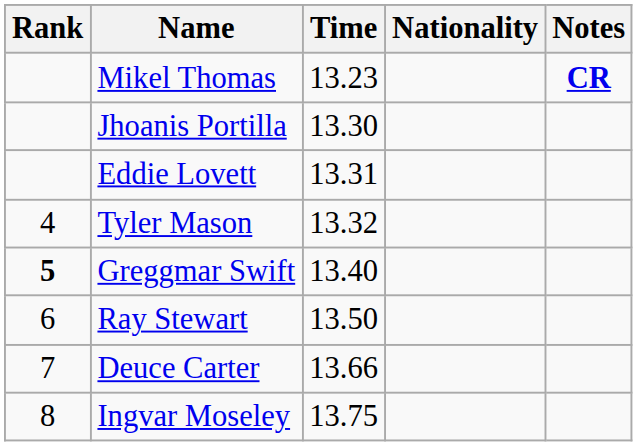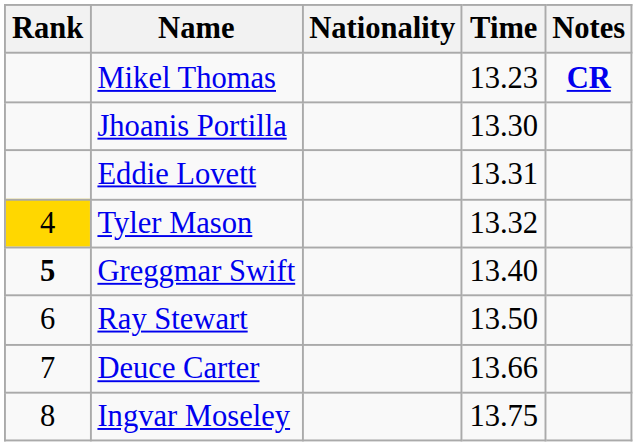columns swapped: Nationality <-> Time
Tyler Mason | Rank: no background -> gold background
